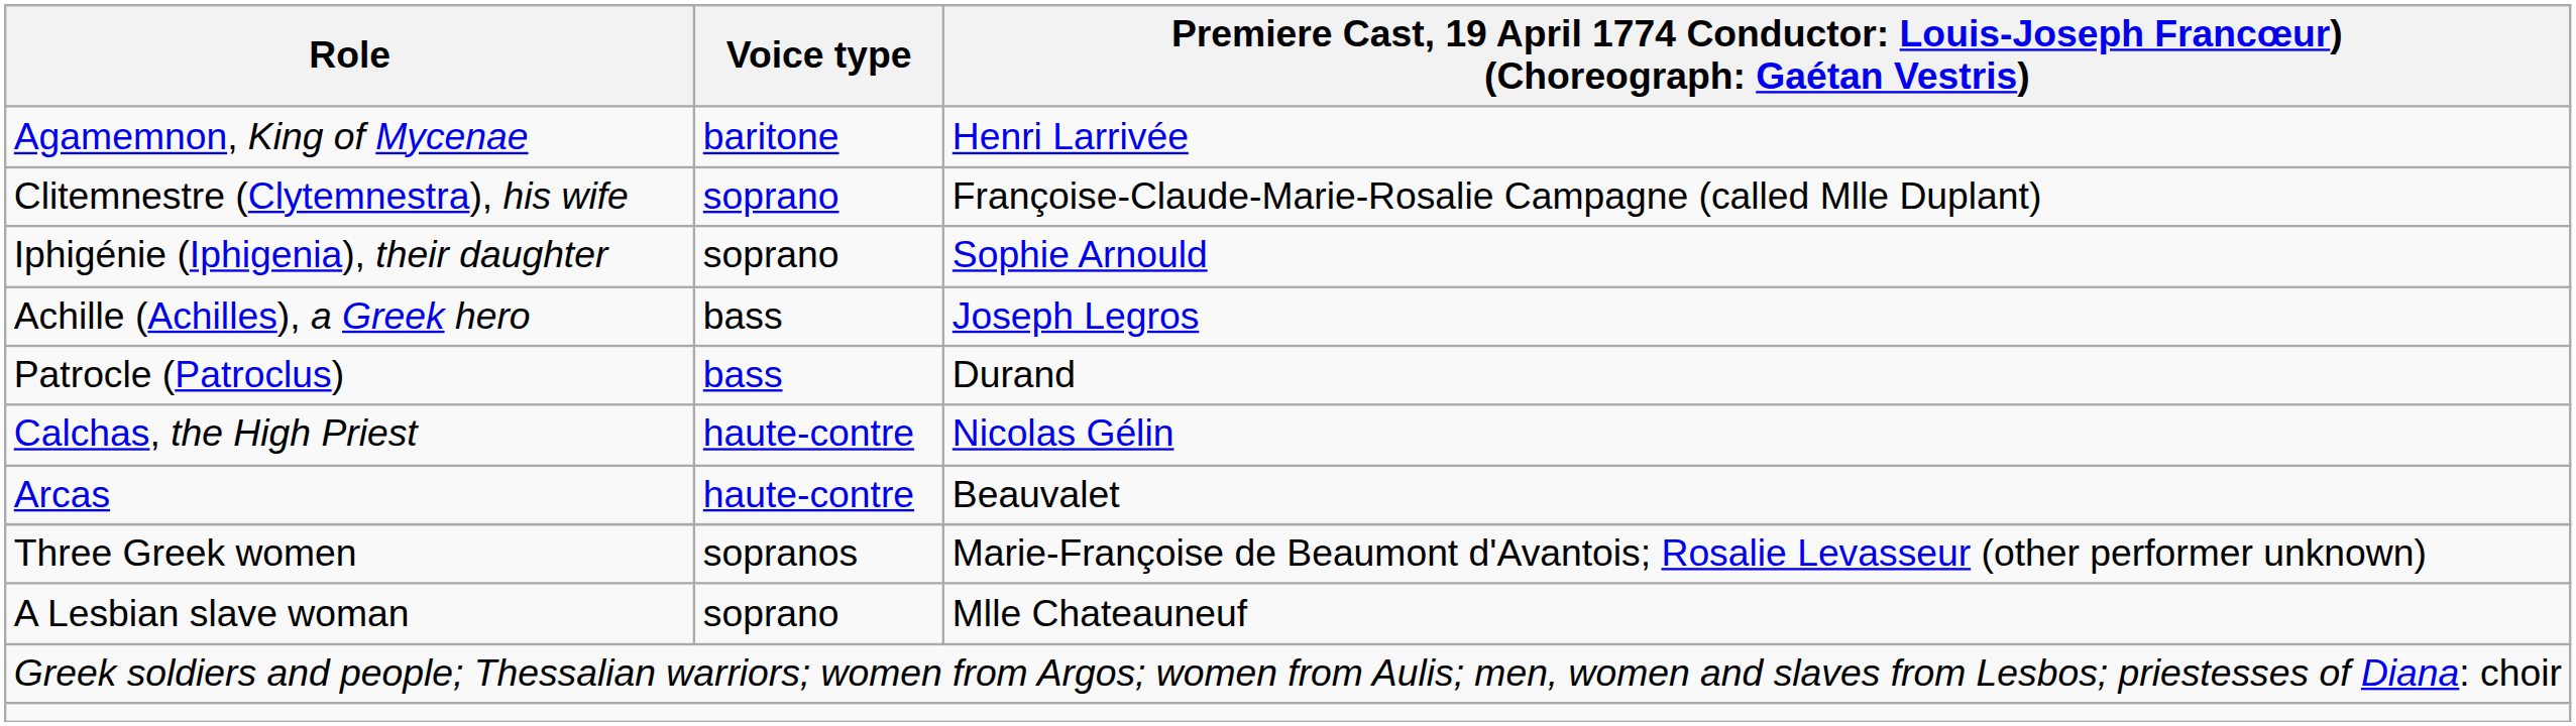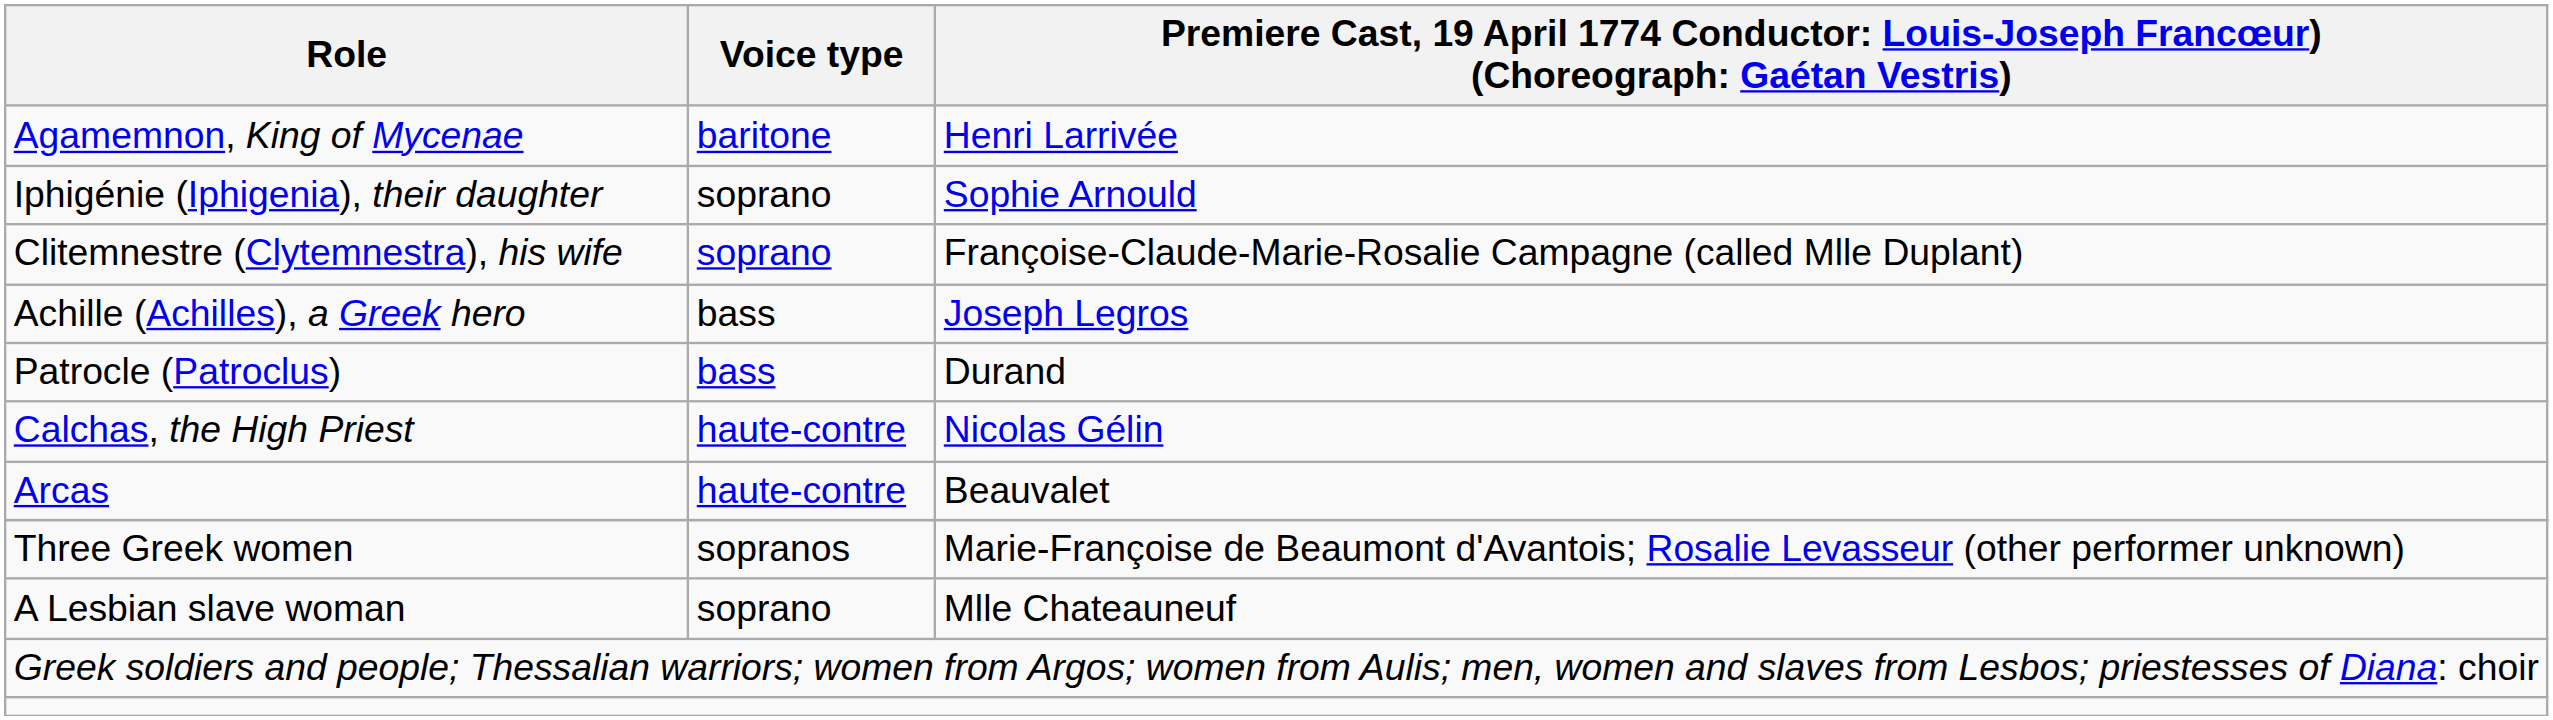rows swapped: Clitemnestre (Clytemnestra), his wife <-> Iphigénie (Iphigenia), their daughter
